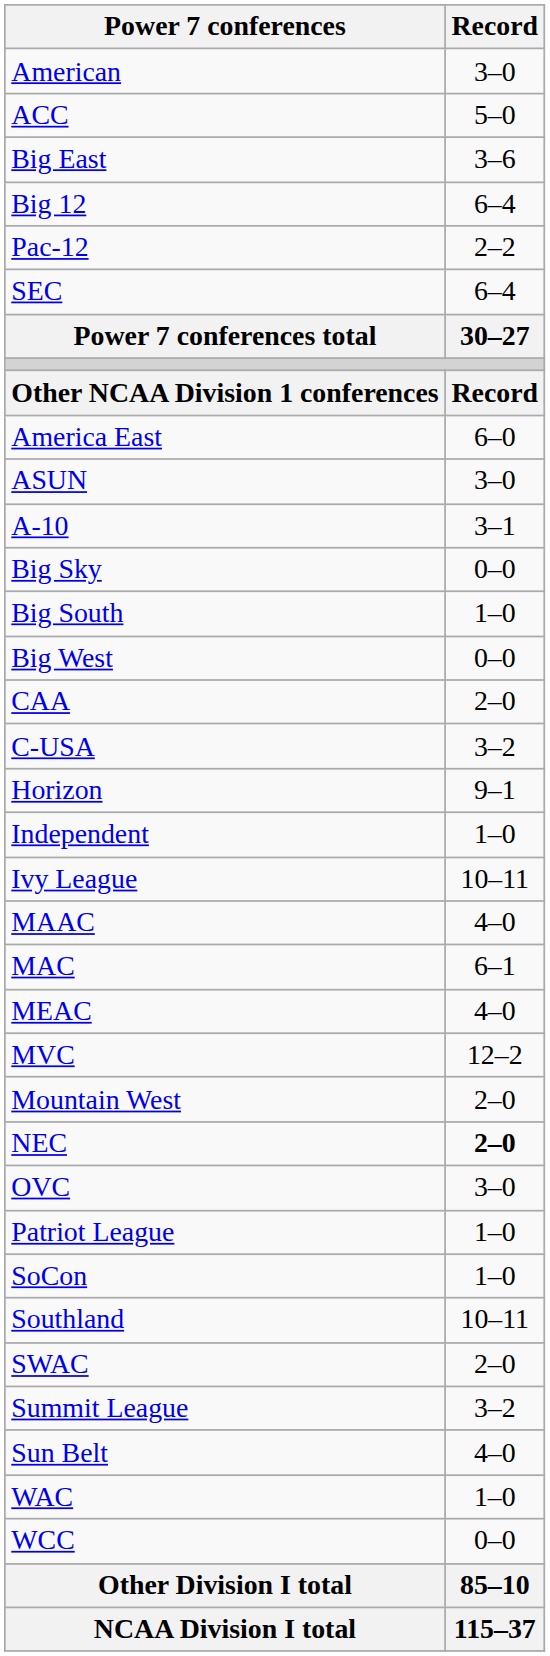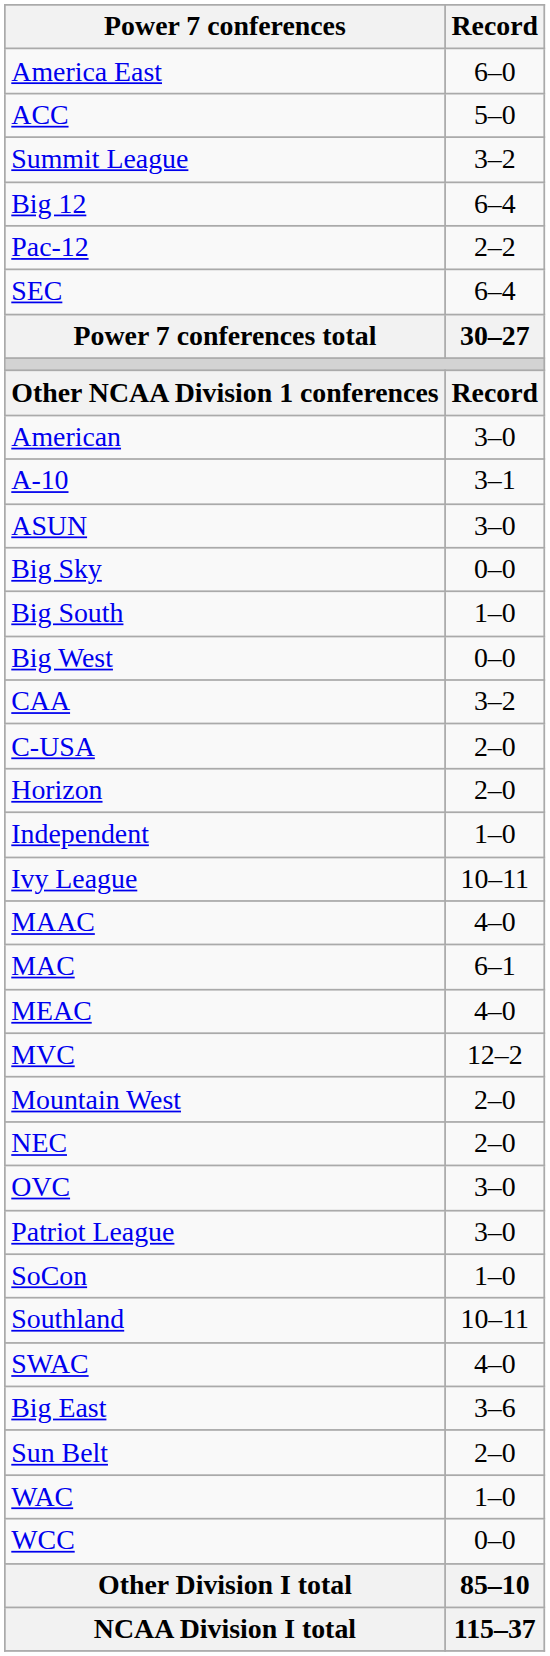rows swapped: American <-> America East
rows swapped: Big East <-> Summit League
rows swapped: A-10 <-> ASUN
CAA | Record: 2–0 -> 3–2
C-USA | Record: 3–2 -> 2–0
Horizon | Record: 9–1 -> 2–0
NEC | Record: bold -> normal
Patriot League | Record: 1–0 -> 3–0
SWAC | Record: 2–0 -> 4–0
Sun Belt | Record: 4–0 -> 2–0
